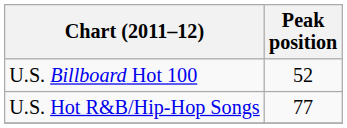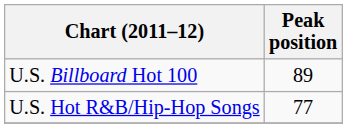U.S. Billboard Hot 100 | Peak position: 52 -> 89
